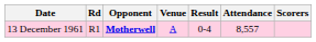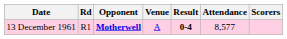13 December 1961 | Result: normal -> bold
13 December 1961 | Attendance: 8,557 -> 8,577
